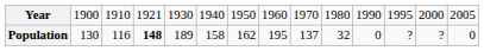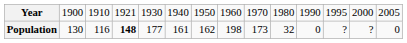Population | column 5: 189 -> 177
Population | column 6: 158 -> 161
Population | column 8: 195 -> 198
Population | column 9: 137 -> 173
